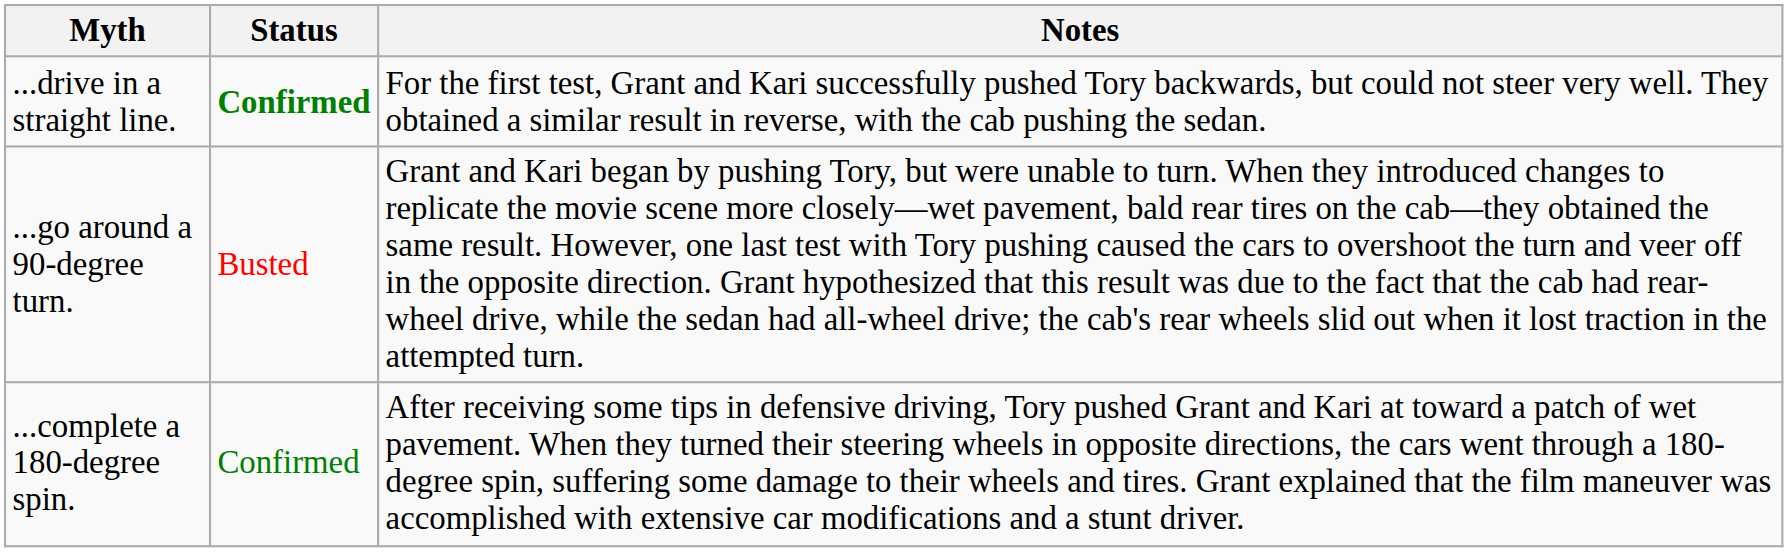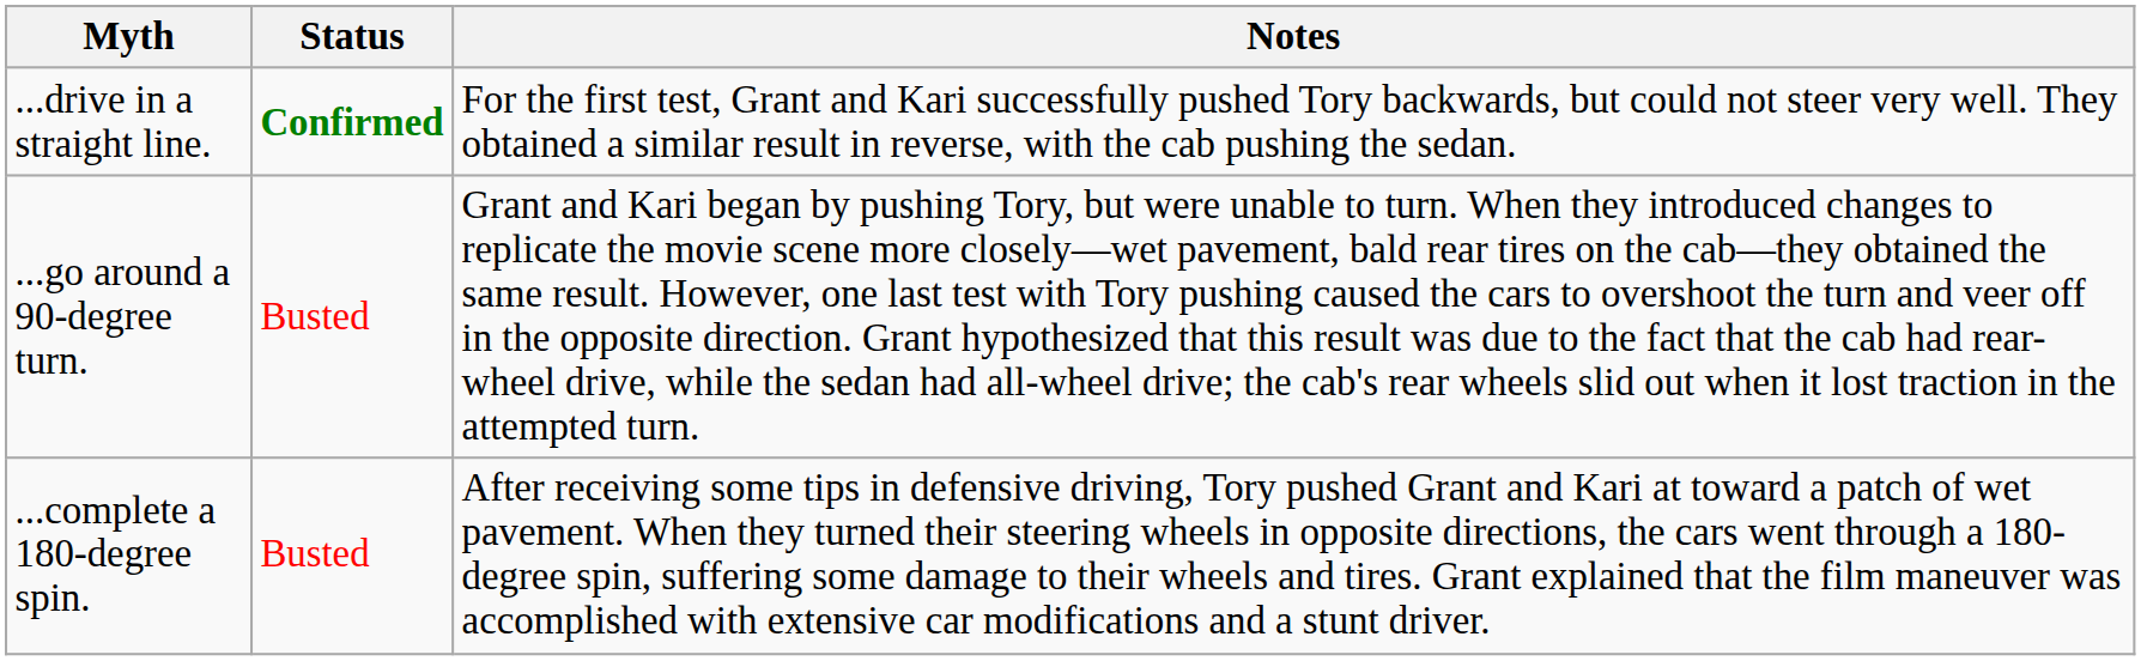...complete a 180-degree spin. | Status: Confirmed -> Busted
